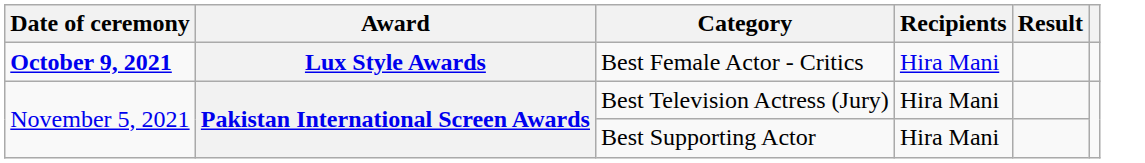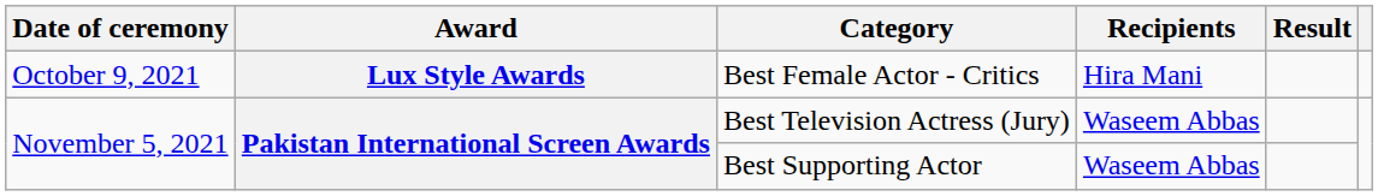Best Female Actor - Critics | Date of ceremony: bold -> normal
Best Television Actress (Jury) | Recipients: Hira Mani -> Waseem Abbas
Best Supporting Actor | Recipients: Hira Mani -> Waseem Abbas
